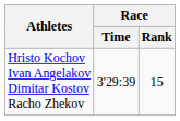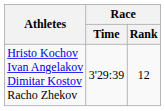Hristo Kochov Ivan Angelakov Dimitar Kostov Racho Zhekov | Race / Rank: 15 -> 12
